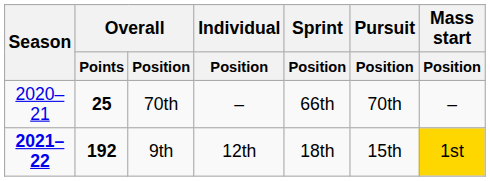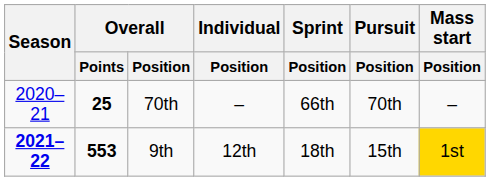9th | Overall / Points: 192 -> 553
